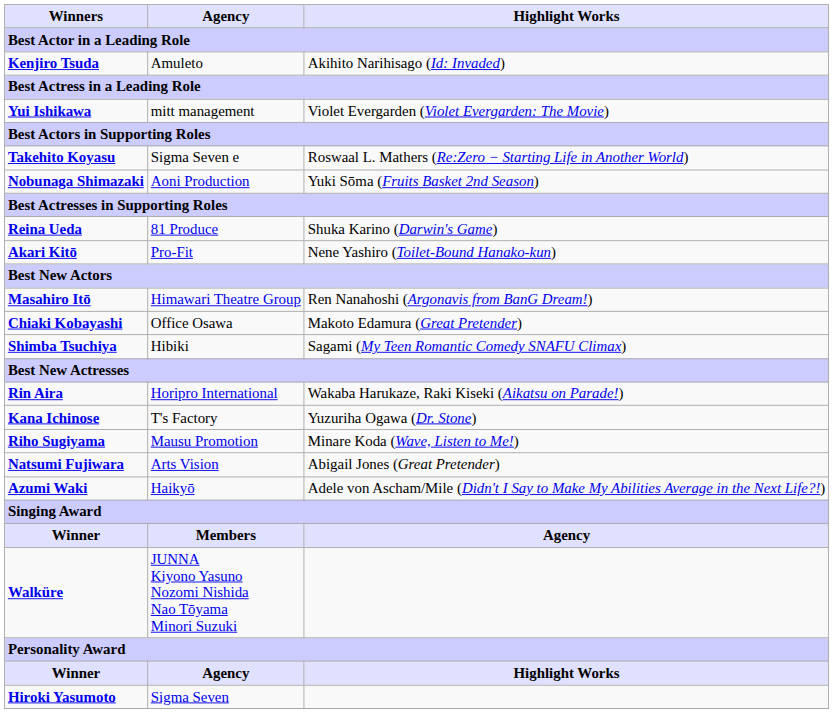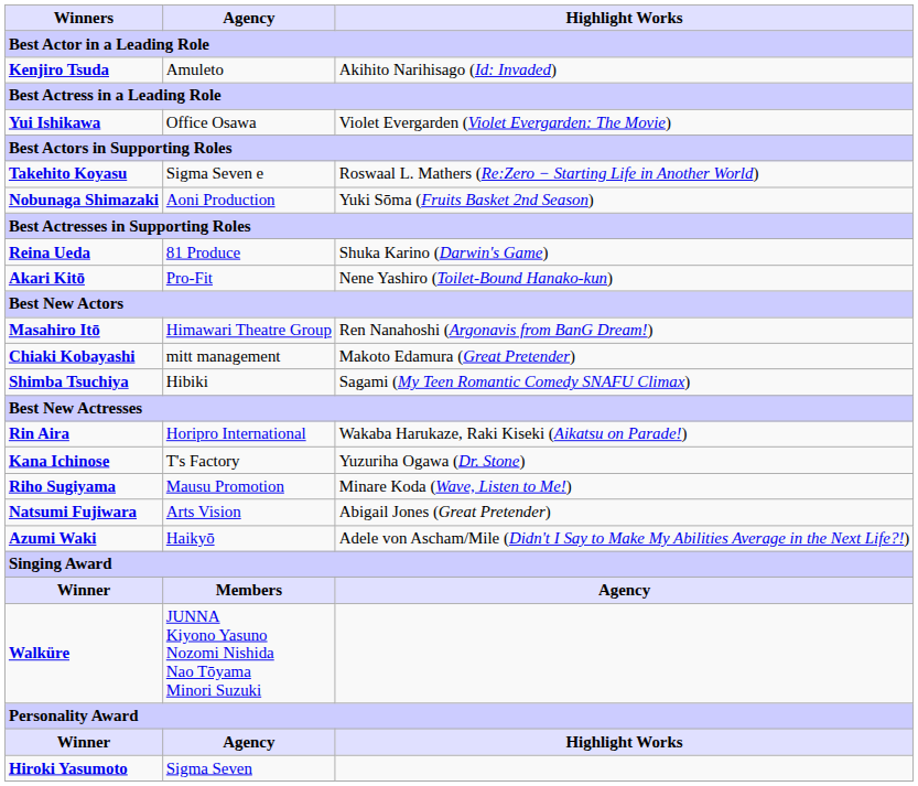Yui Ishikawa | Agency: mitt management -> Office Osawa
Chiaki Kobayashi | Agency: Office Osawa -> mitt management
